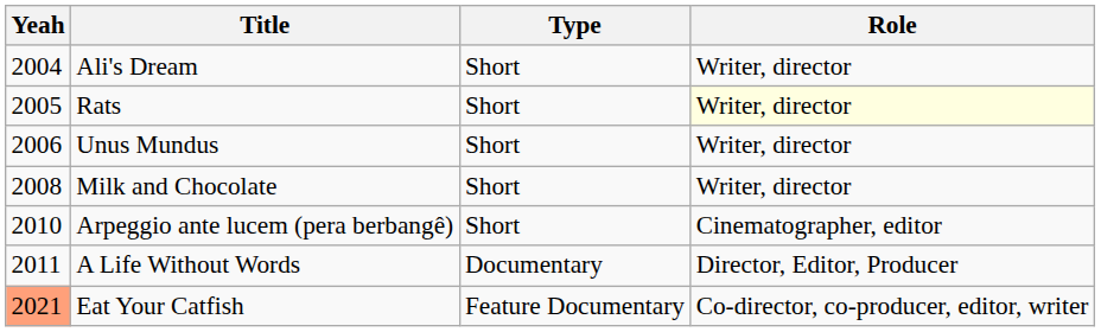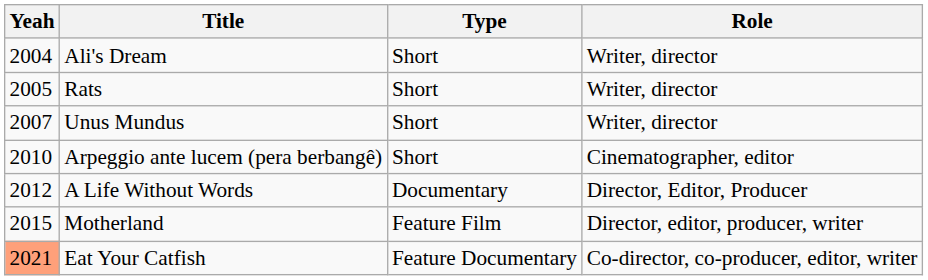Rats | Role: lightyellow background -> no background
Unus Mundus | Yeah: 2006 -> 2007
- row: 2008 | Milk and Chocolate | Short | Writer, director
A Life Without Words | Yeah: 2011 -> 2012
+ row: 2015 | Motherland | Feature Film | Director, editor, producer, writer
